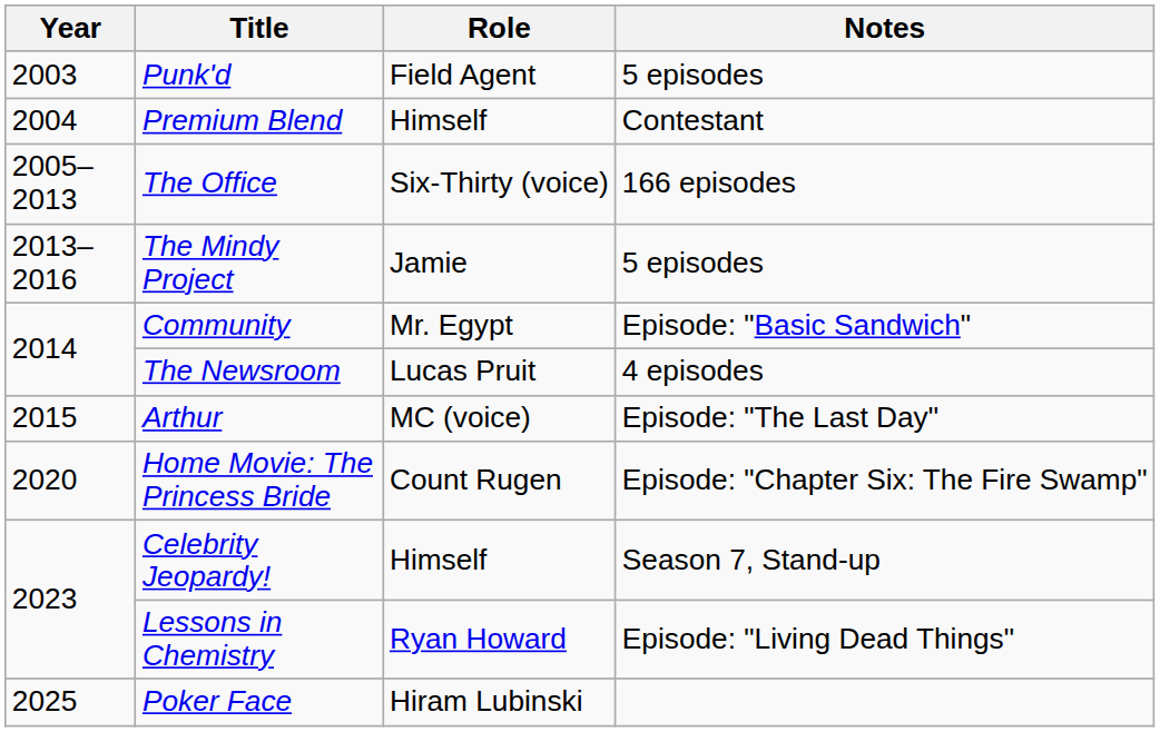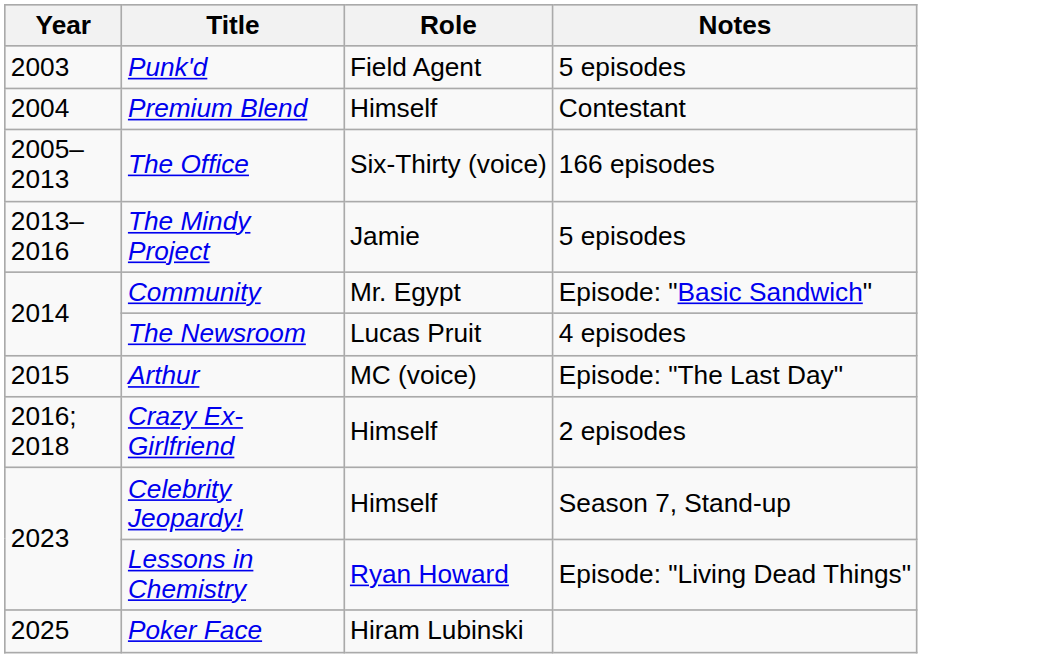+ row: 2016; 2018 | Crazy Ex-Girlfriend | Himself | 2 episodes
- row: 2020 | Home Movie: The Princess Bride | Count Rugen | Episode: "Chapter Six: The Fire Swamp"
